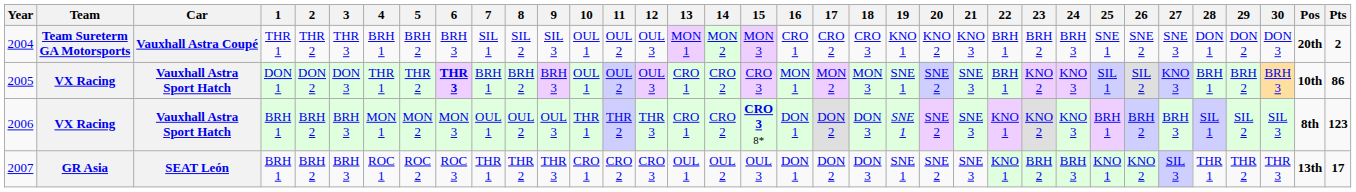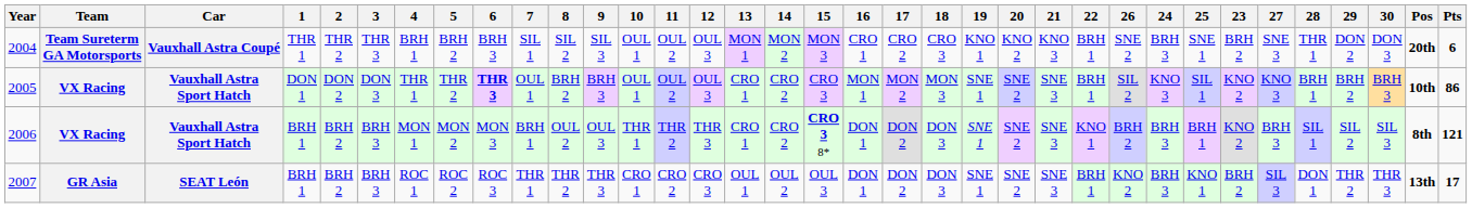columns swapped: 23 <-> 26
2004 | 28: DON 1 -> THR 1
2004 | Pts: 2 -> 6
2005 | 7: BRH 1 -> OUL 1
2006 | 7: OUL 1 -> BRH 1
2006 | 24: KNO 3 -> BRH 3
2006 | Pts: 123 -> 121
2007 | 22: KNO 1 -> BRH 1
2007 | 28: THR 1 -> DON 1
